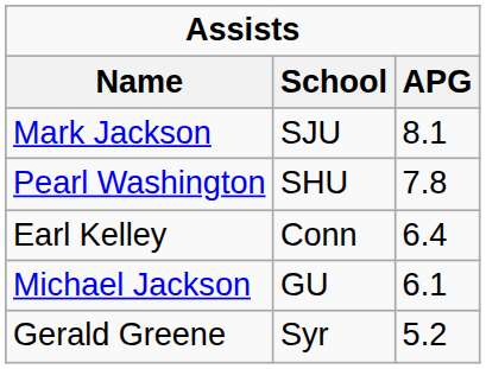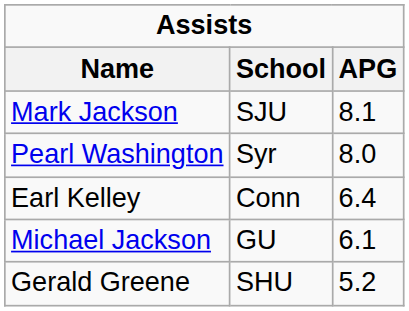Pearl Washington | School: SHU -> Syr
Pearl Washington | APG: 7.8 -> 8.0
Gerald Greene | School: Syr -> SHU
